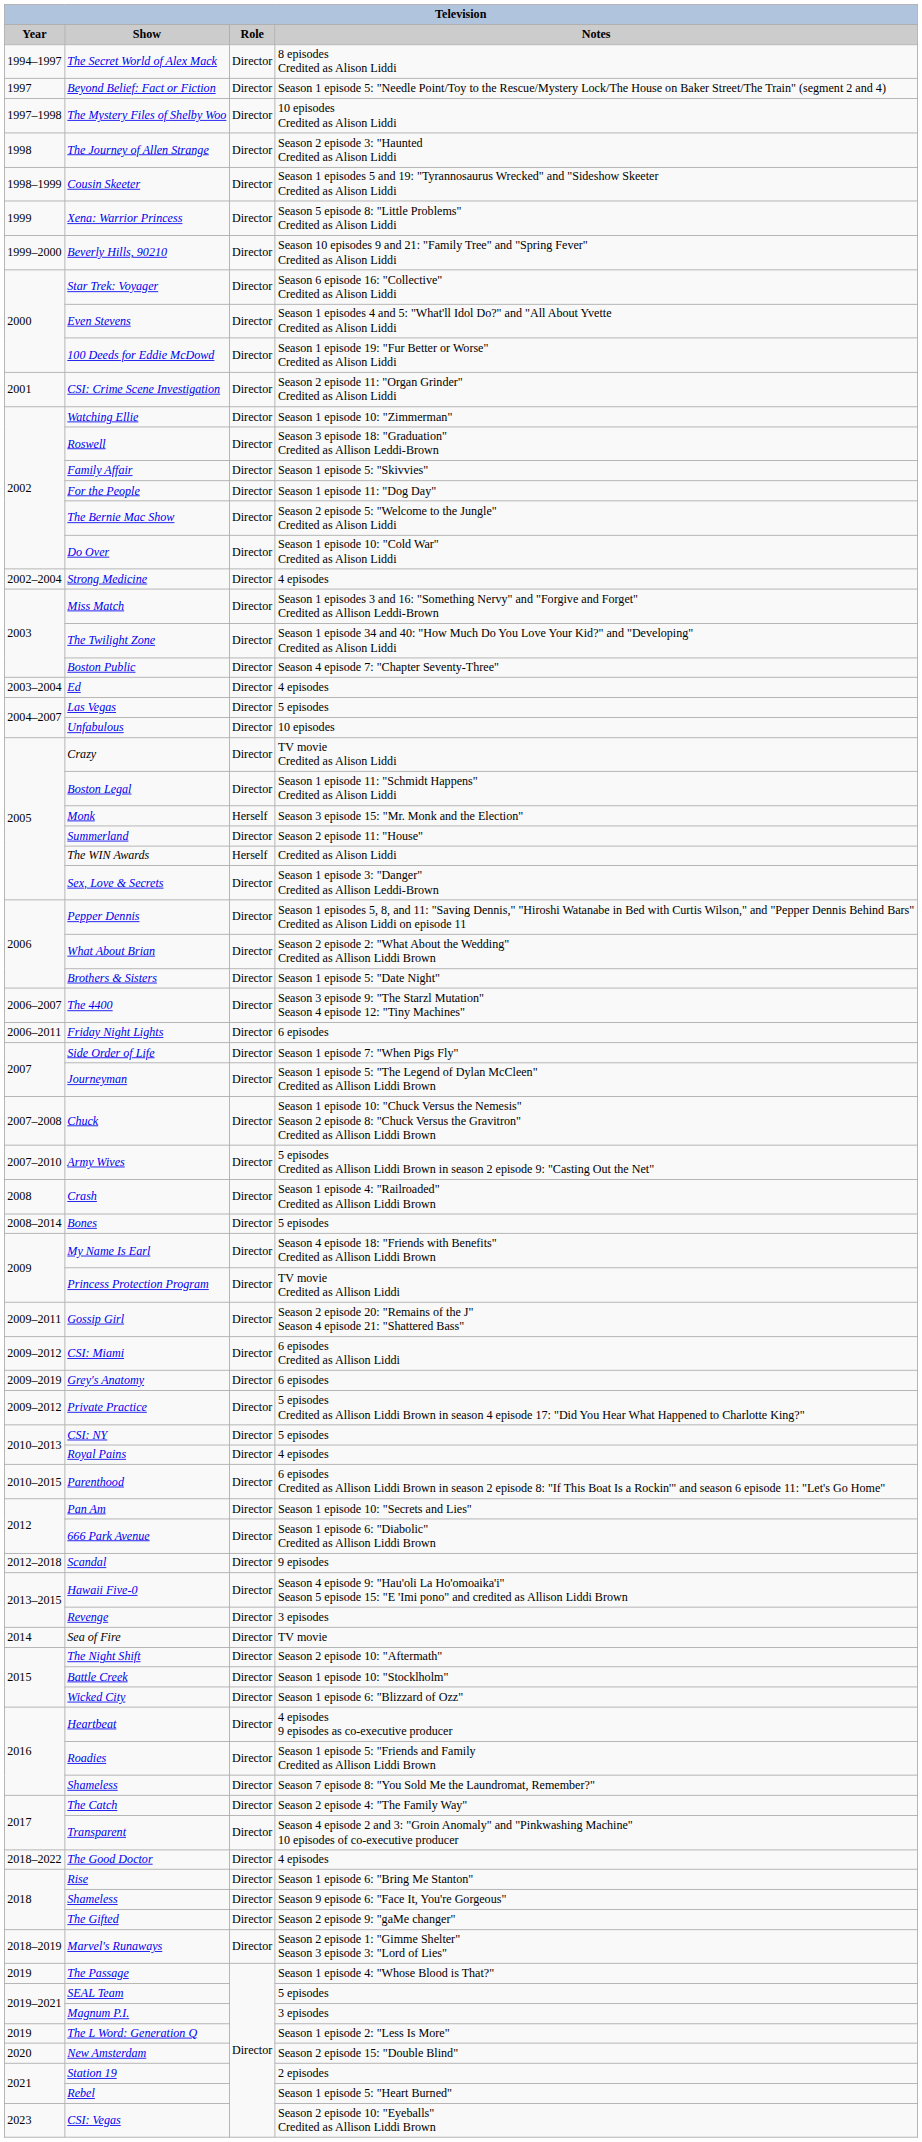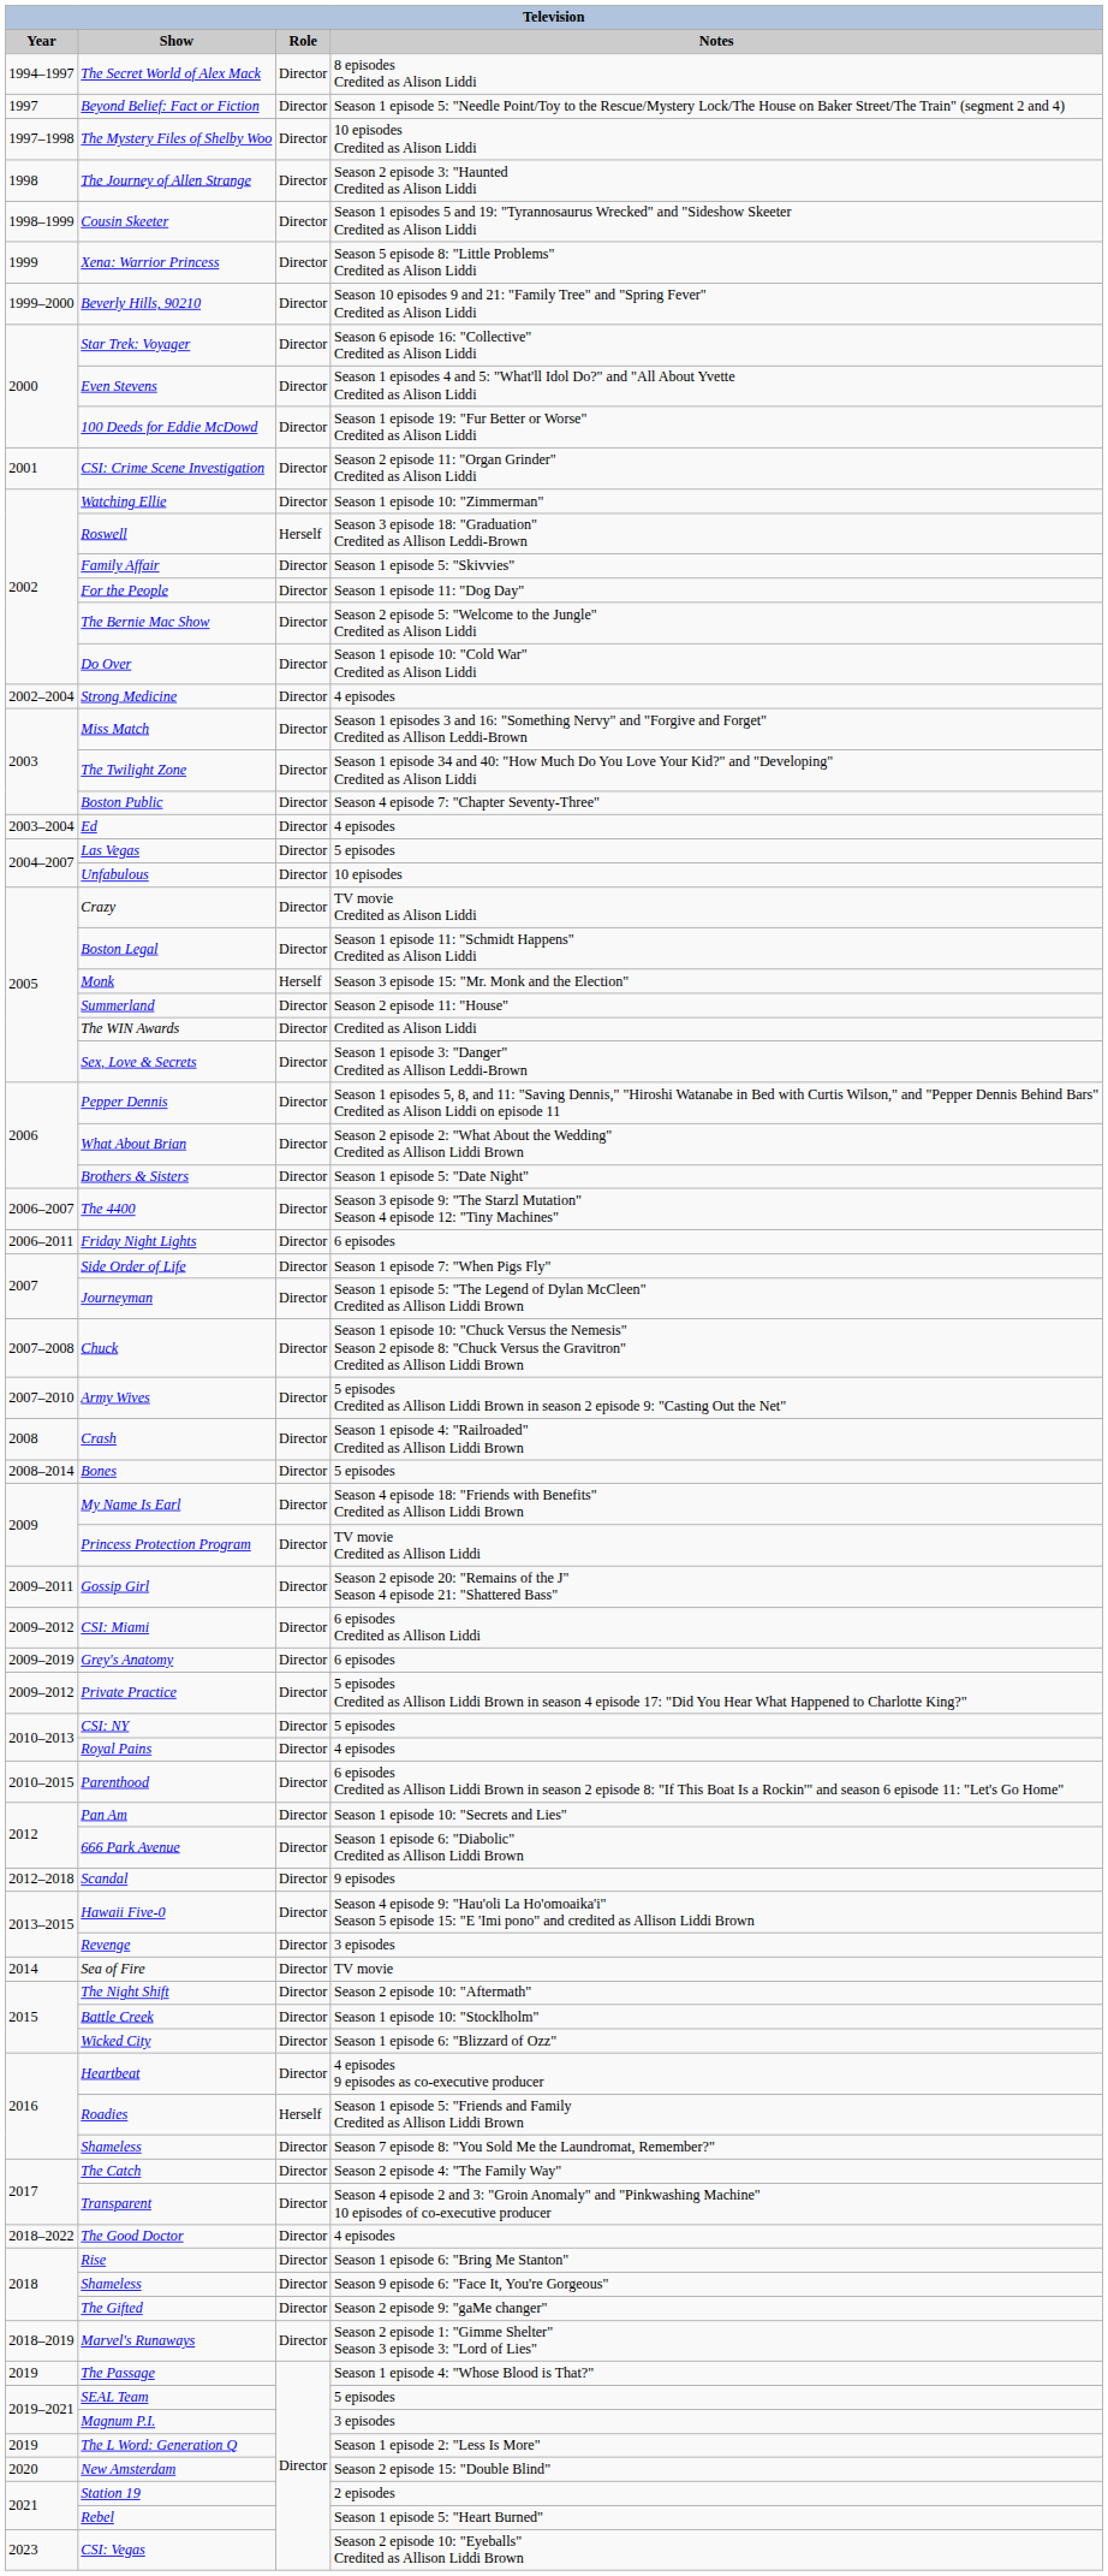Roswell | Role: Director -> Herself
The WIN Awards | Role: Herself -> Director
Roadies | Role: Director -> Herself
